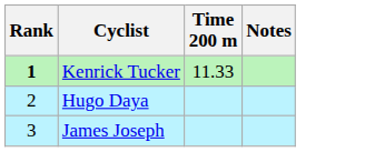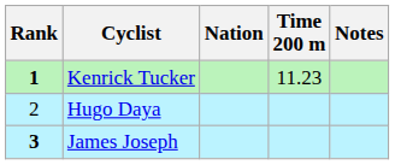+ column: Nation
Kenrick Tucker | Time 200 m: 11.33 -> 11.23
James Joseph | Rank: normal -> bold
